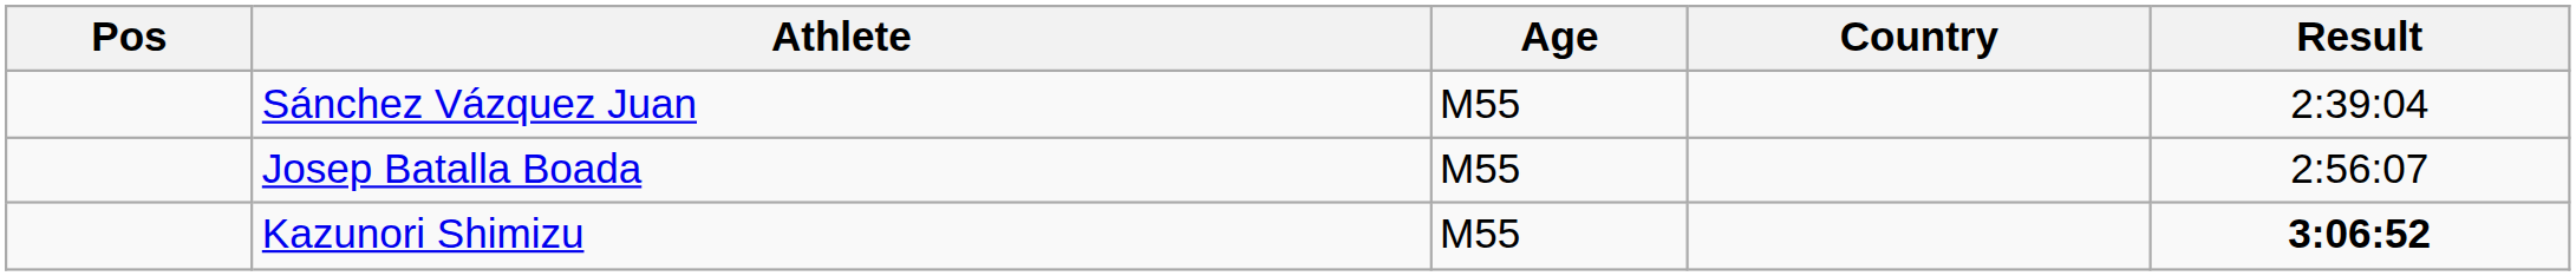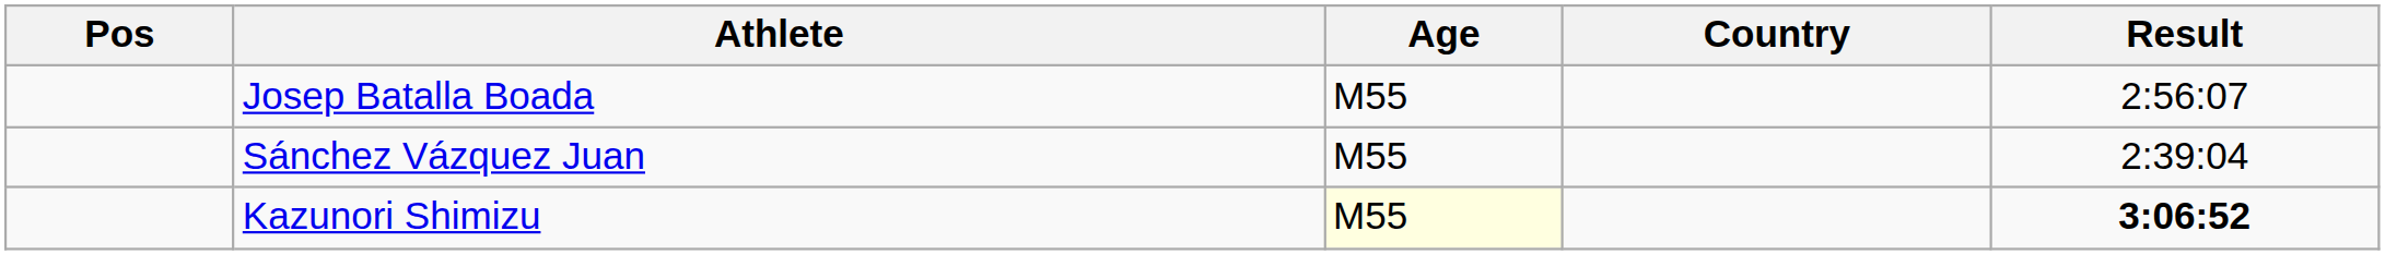rows swapped: Sánchez Vázquez Juan <-> Josep Batalla Boada
Kazunori Shimizu | Age: no background -> lightyellow background
